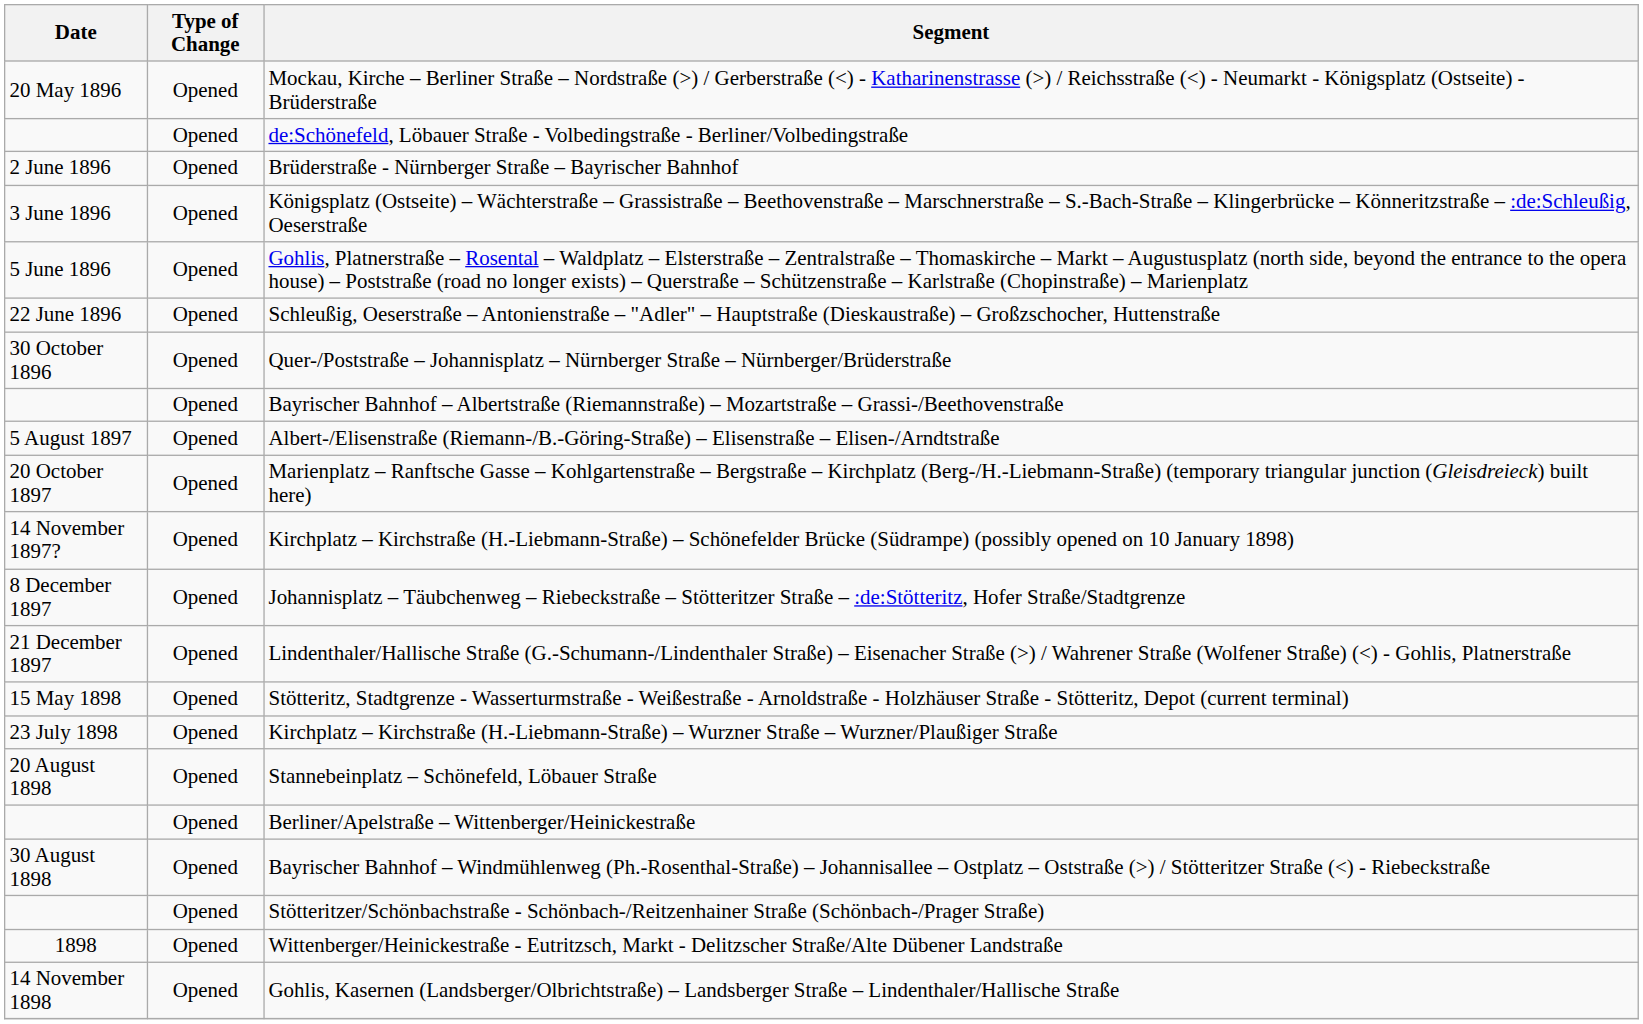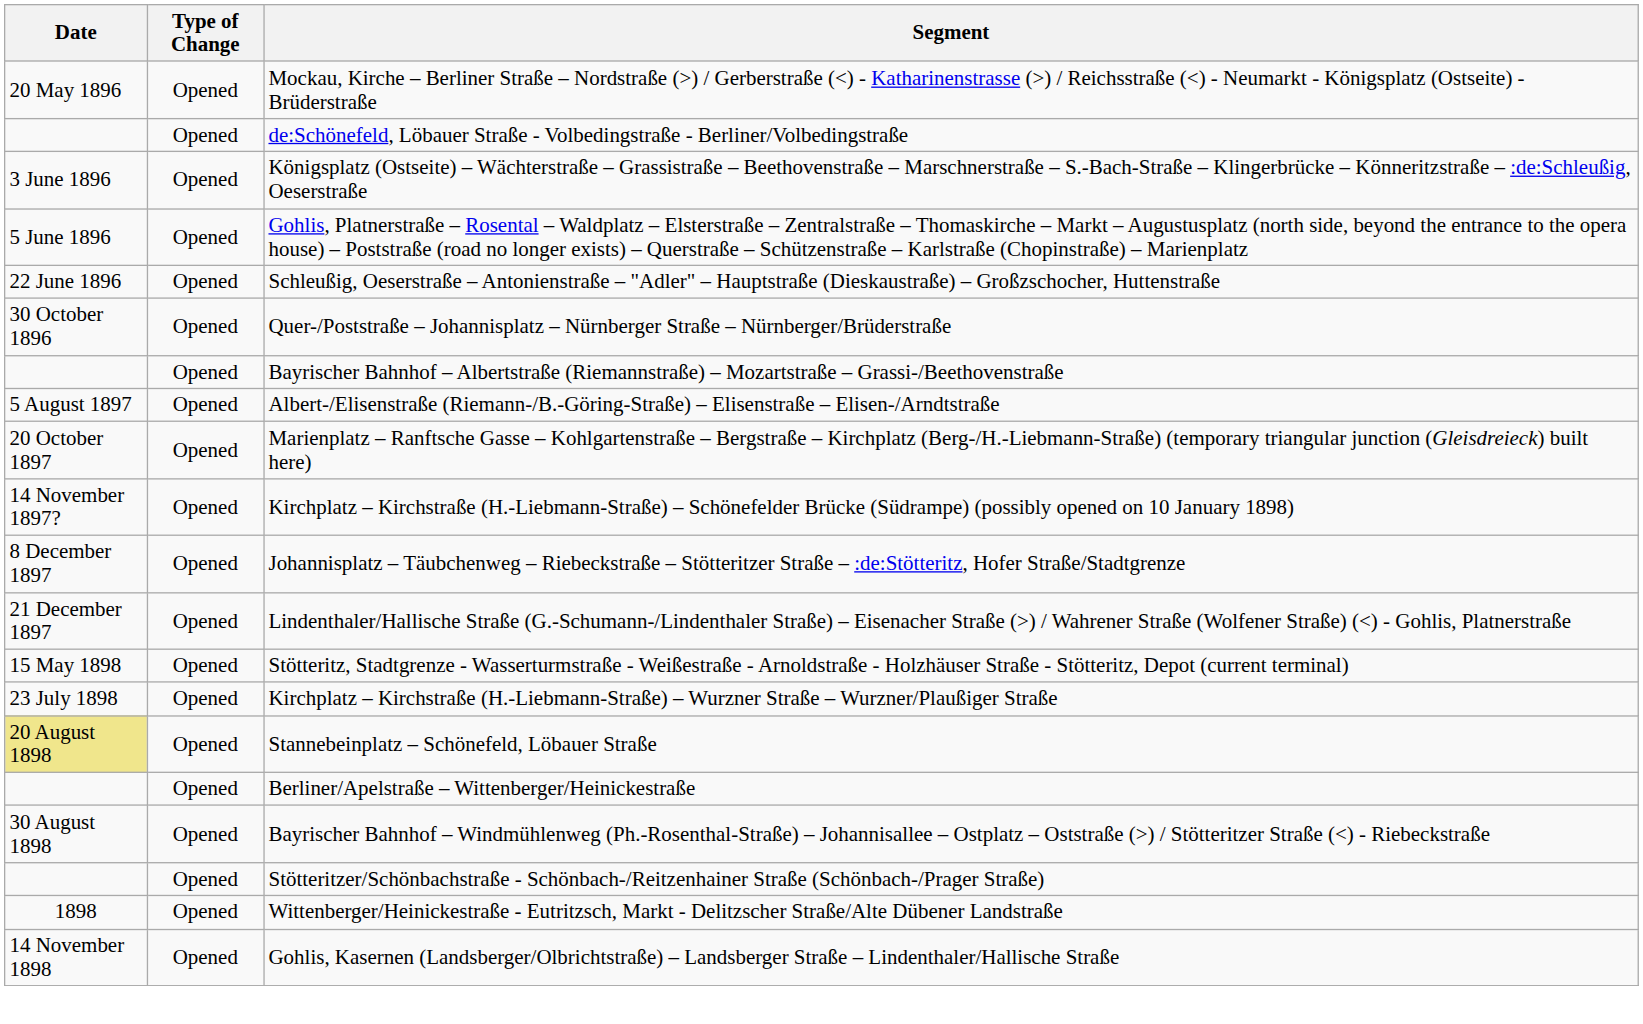- row: 2 June 1896 | Opened | Brüderstraße - Nürnberger Straße – Bayrischer Bahnhof
Stannebeinplatz – Schönefeld, Löbauer Straße | Date: no background -> khaki background
